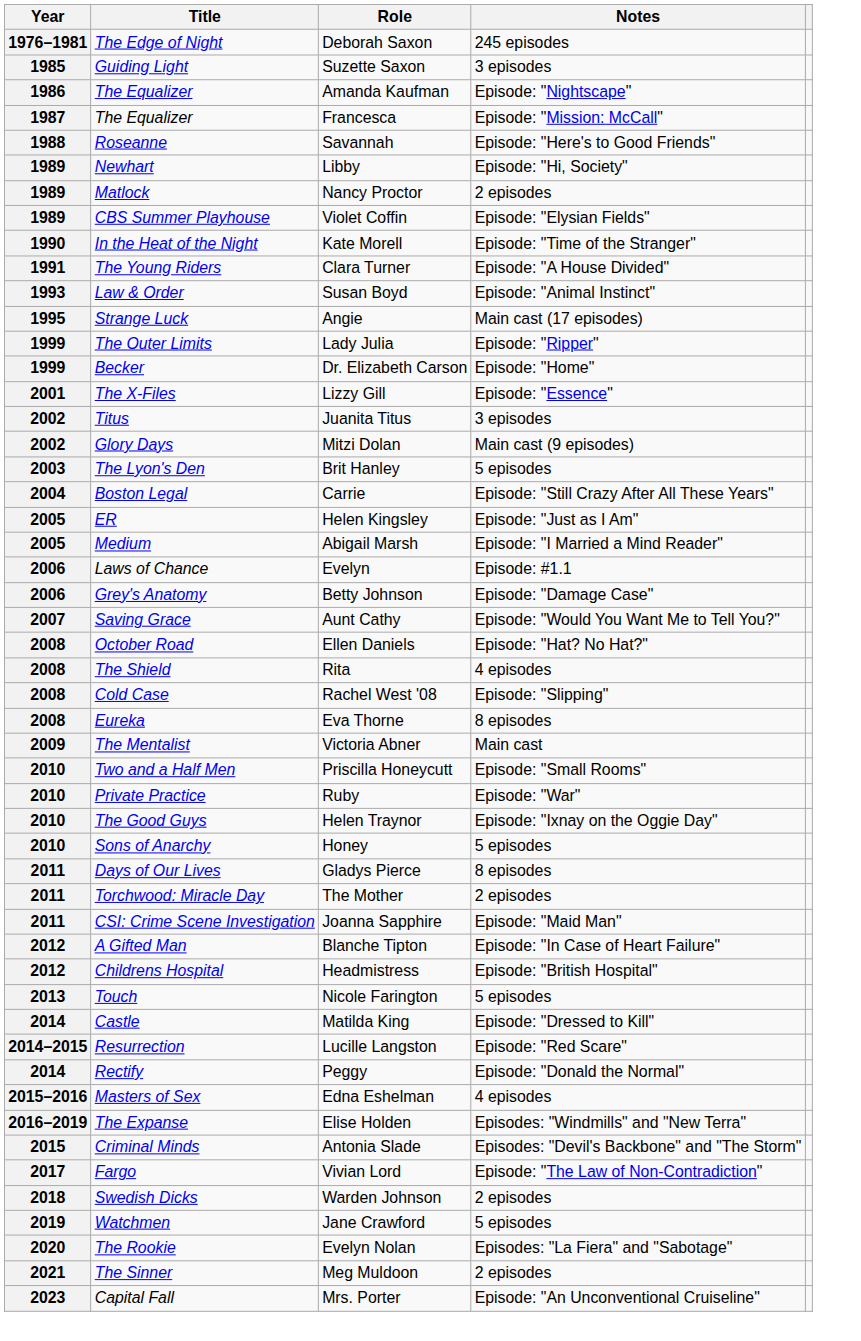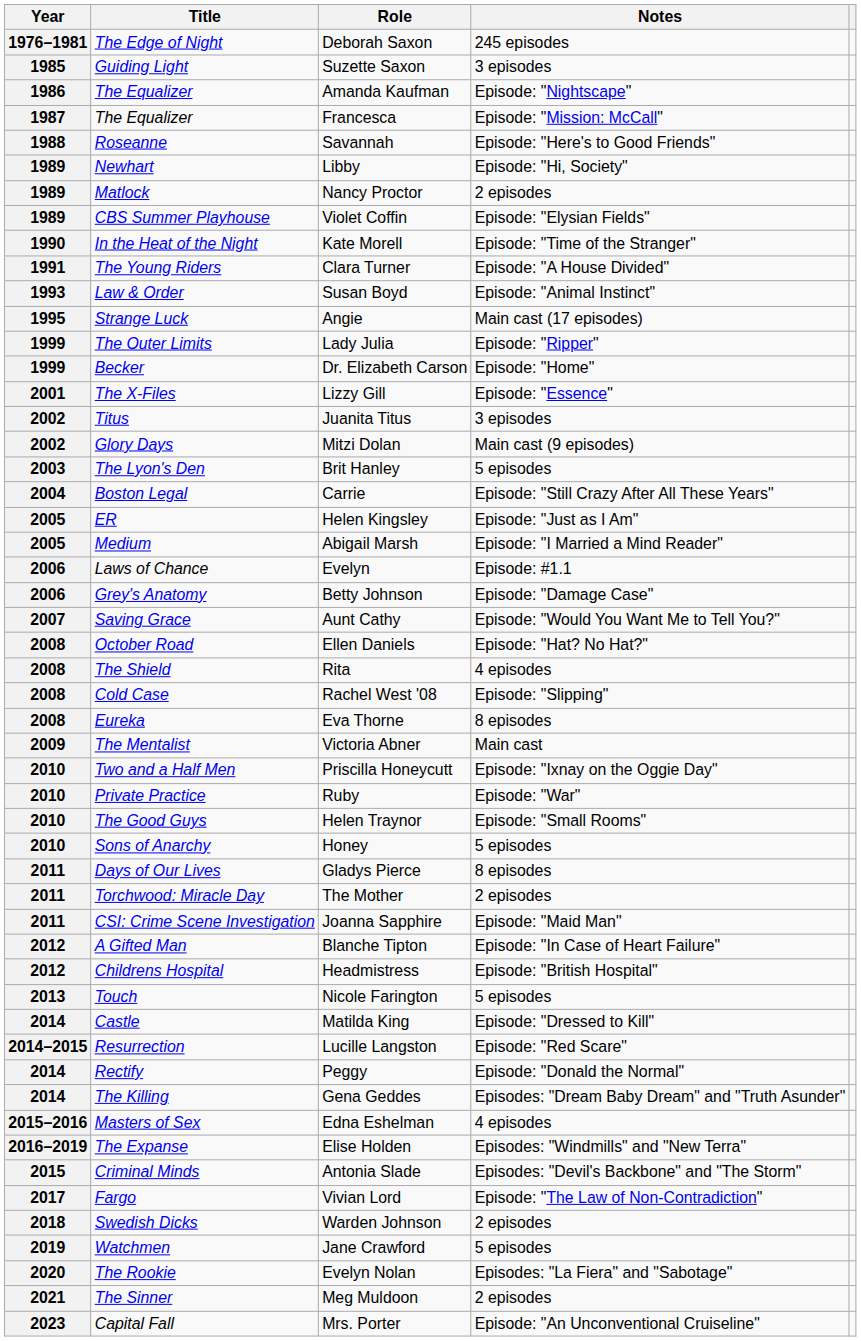Priscilla Honeycutt | Notes: Episode: "Small Rooms" -> Episode: "Ixnay on the Oggie Day"
Helen Traynor | Notes: Episode: "Ixnay on the Oggie Day" -> Episode: "Small Rooms"
+ row: 2014 | The Killing | Gena Geddes | Episodes: "Dream Baby Dream" and "Truth Asunder"
